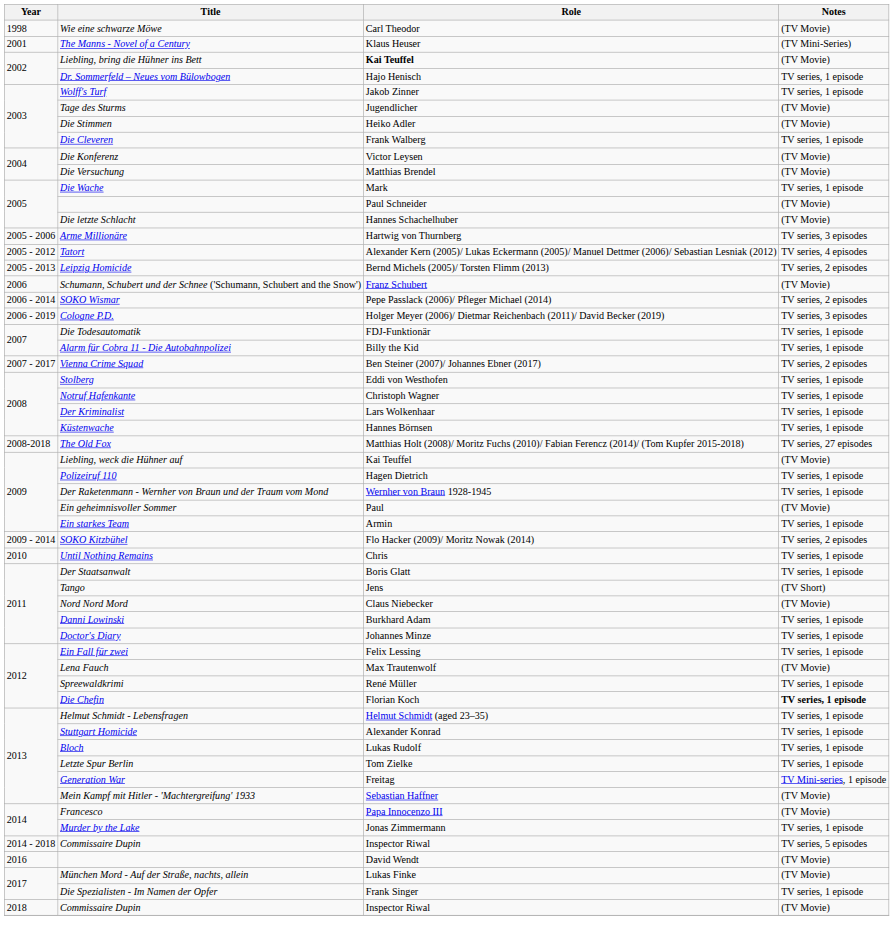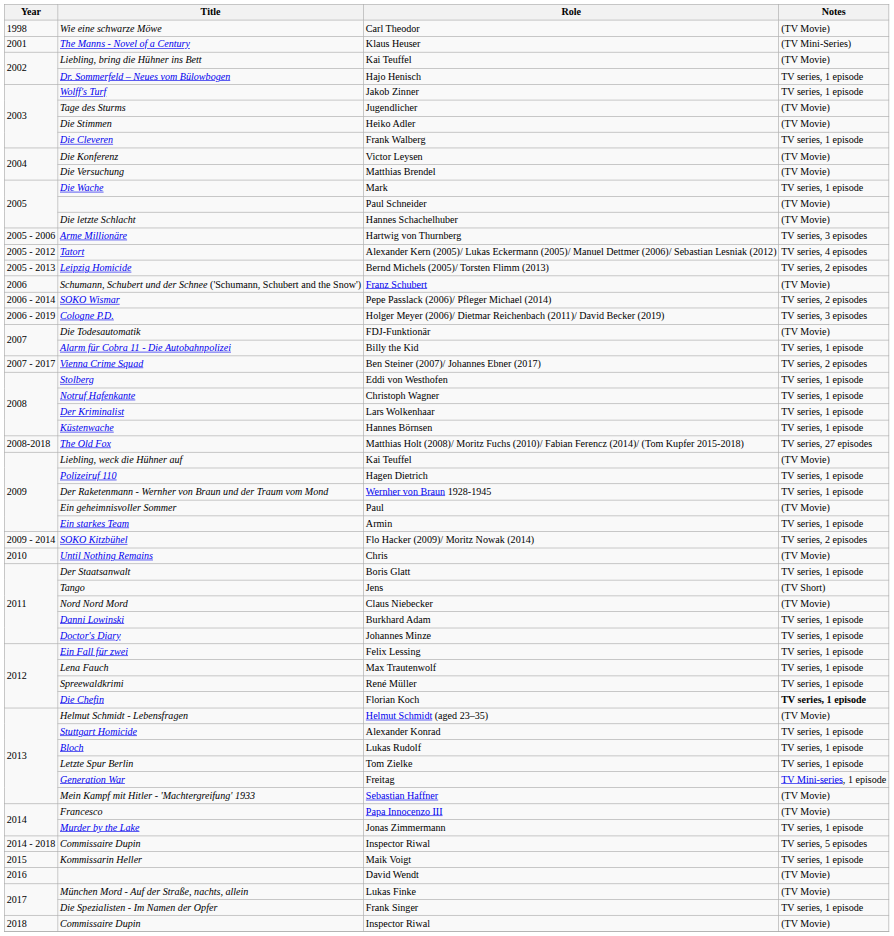Liebling, bring die Hühner ins Bett | Role: bold -> normal
Die Todesautomatik | Notes: TV series, 1 episode -> (TV Movie)
Until Nothing Remains | Notes: TV series, 1 episode -> (TV Movie)
Lena Fauch | Notes: (TV Movie) -> TV series, 1 episode
Helmut Schmidt - Lebensfragen | Notes: TV series, 1 episode -> (TV Movie)
+ row: 2015 | Kommissarin Heller | Maik Voigt | TV series, 1 episode
